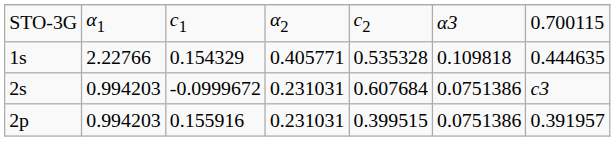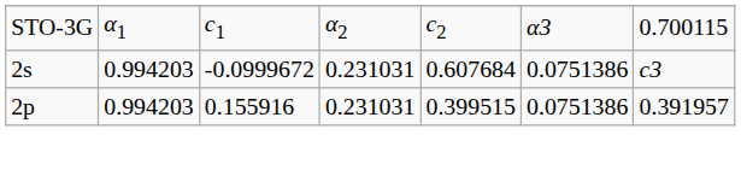- row: 1s | 2.22766 | 0.154329 | 0.405771 | 0.535328 | 0.109818 | 0.444635
